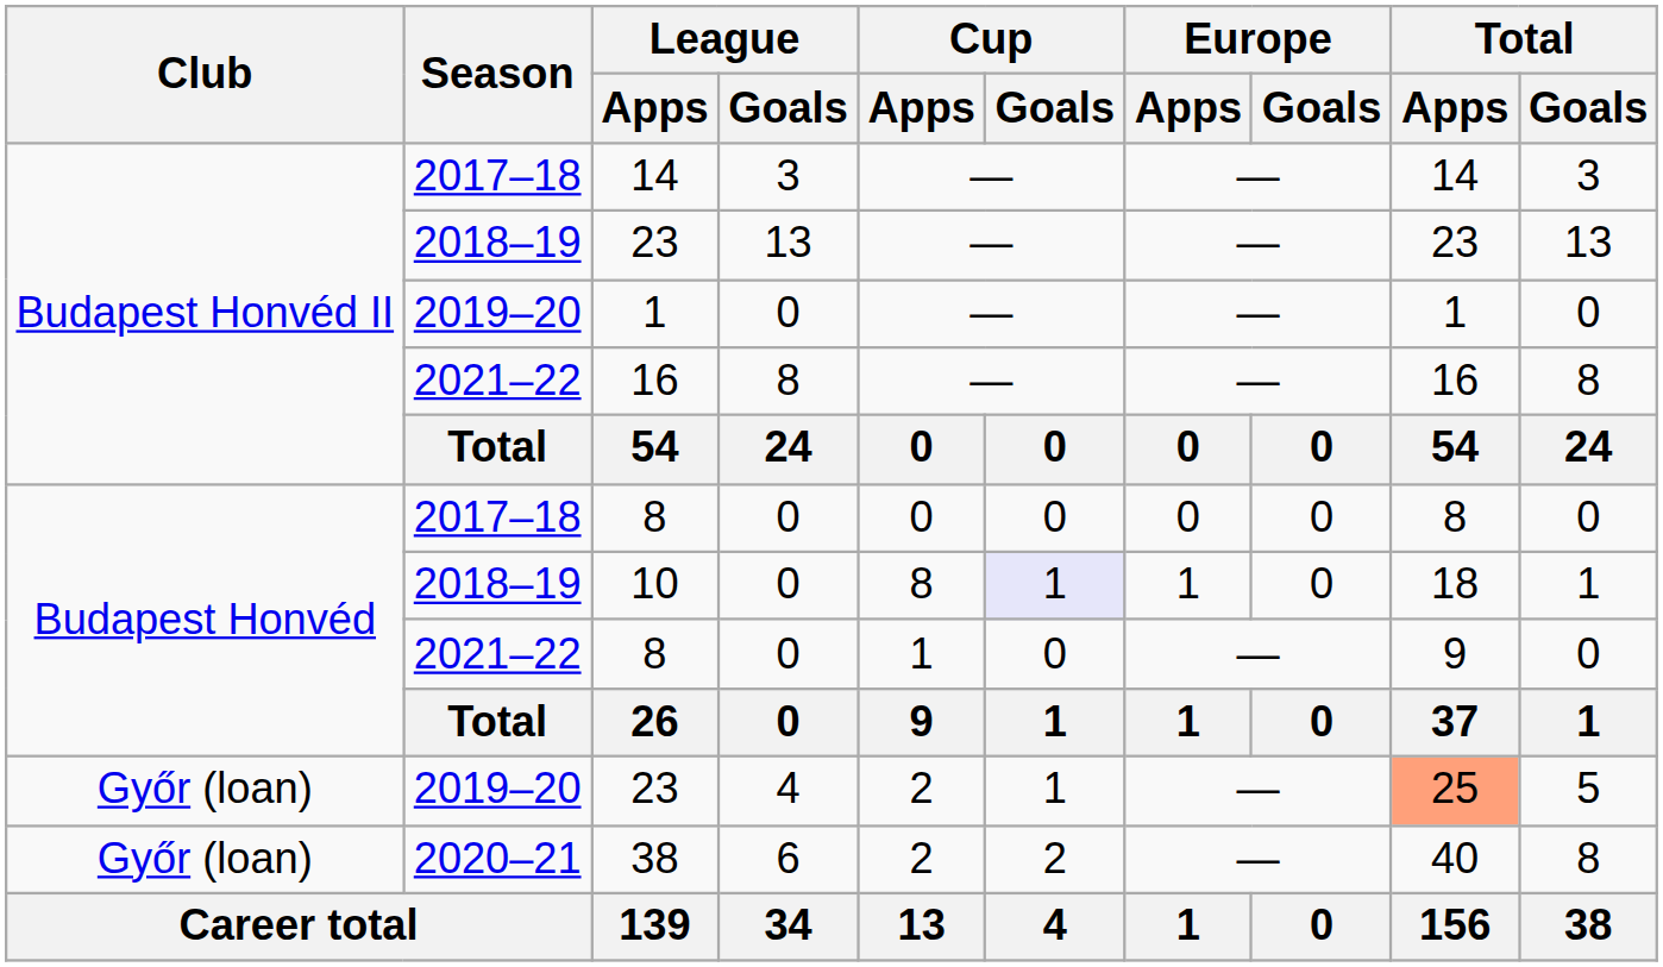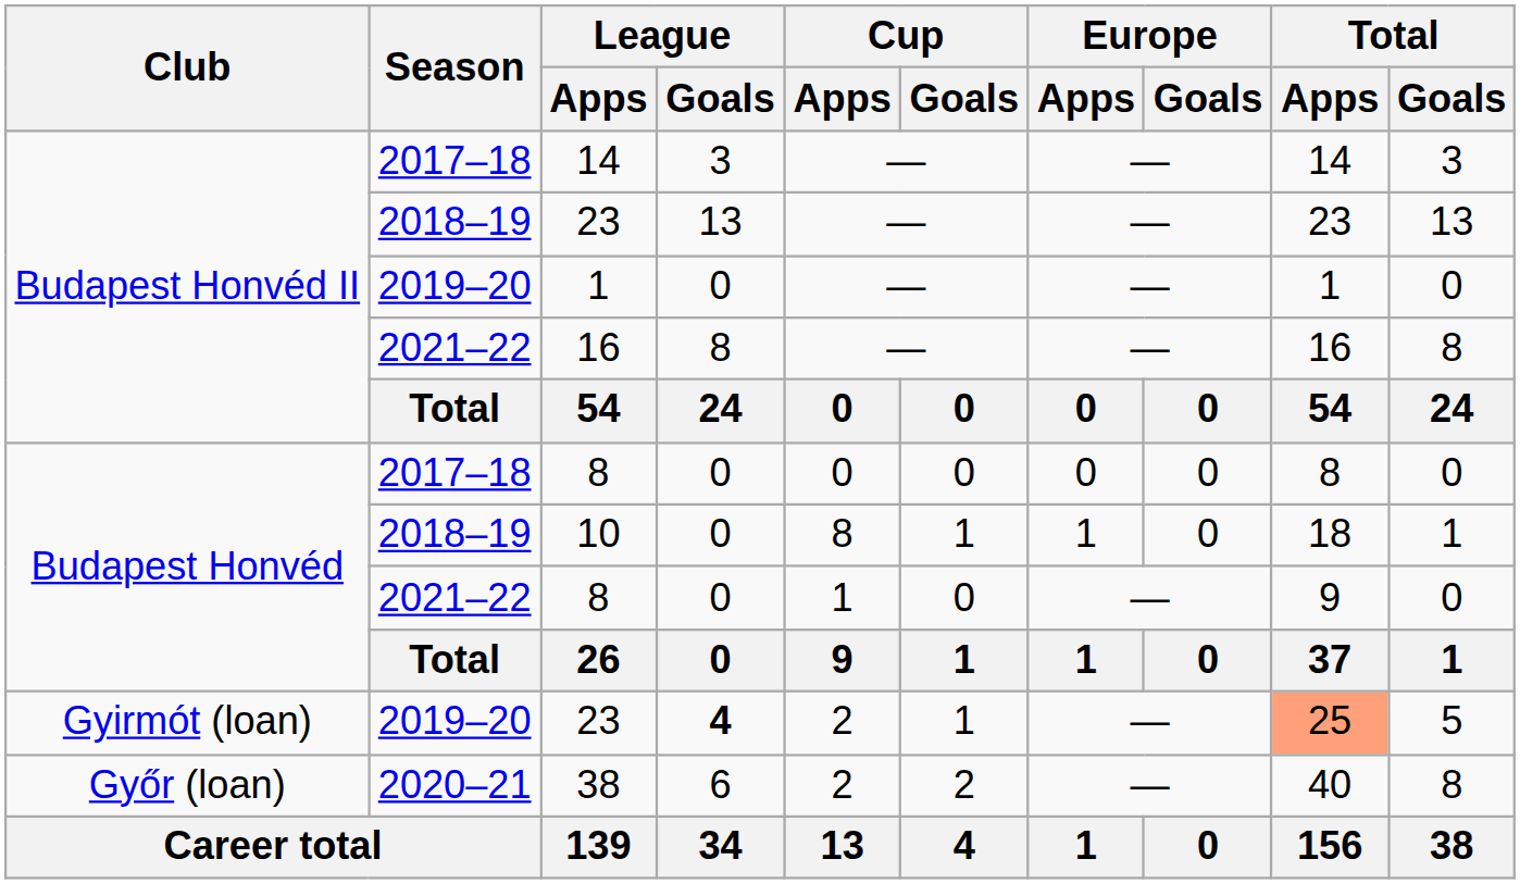10 | Cup / Goals: lavender background -> no background
2019–20 / 23 | Club: Győr (loan) -> Gyirmót (loan)
2019–20 / 23 | League / Goals: normal -> bold
